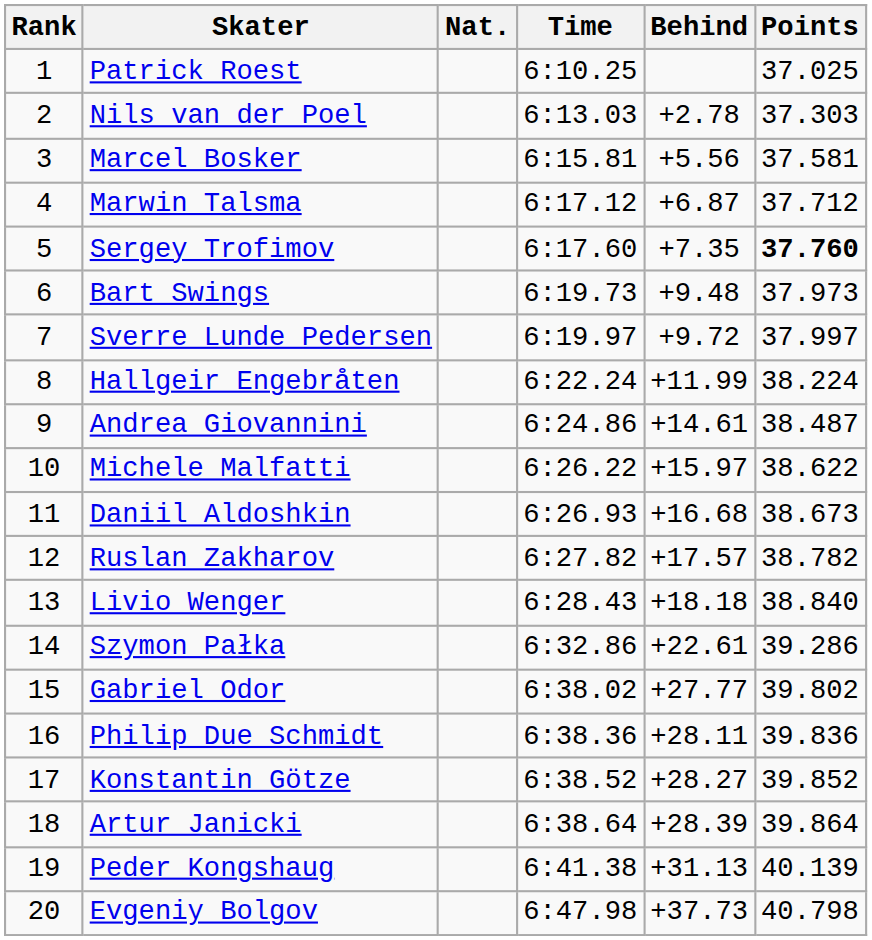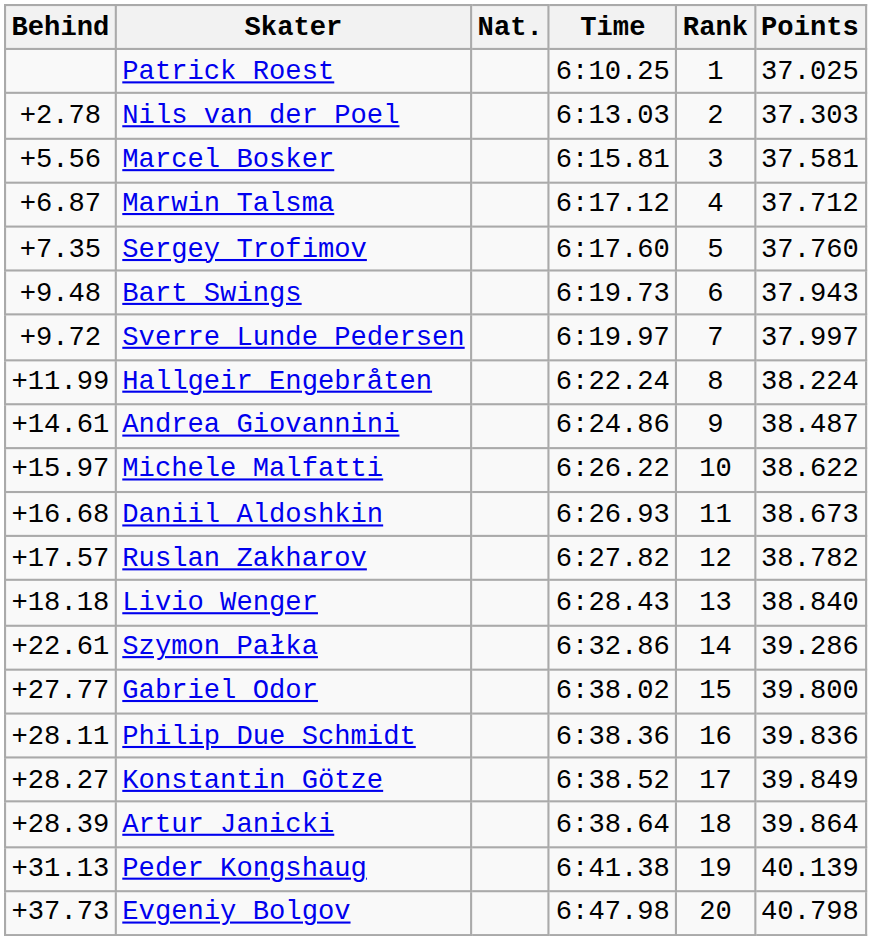columns swapped: Rank <-> Behind
Sergey Trofimov | Points: bold -> normal
Bart Swings | Points: 37.973 -> 37.943
Gabriel Odor | Points: 39.802 -> 39.800
Konstantin Götze | Points: 39.852 -> 39.849
